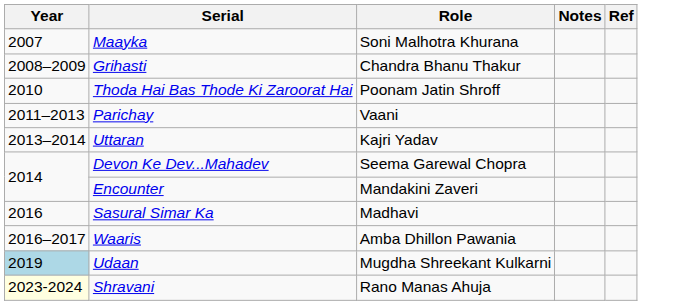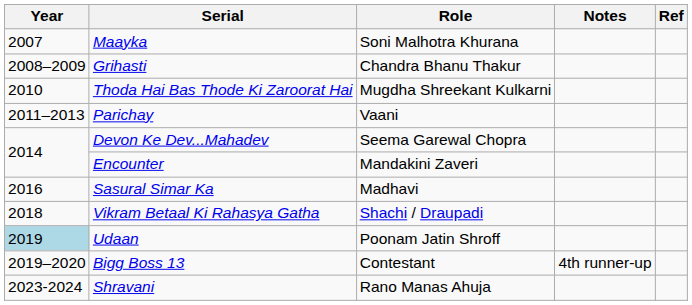Thoda Hai Bas Thode Ki Zaroorat Hai | Role: Poonam Jatin Shroff -> Mugdha Shreekant Kulkarni
- row: 2013–2014 | Uttaran | Kajri Yadav
- row: 2016–2017 | Waaris | Amba Dhillon Pawania
+ row: 2018 | Vikram Betaal Ki Rahasya Gatha | Shachi / Draupadi
Udaan | Role: Mugdha Shreekant Kulkarni -> Poonam Jatin Shroff
+ row: 2019–2020 | Bigg Boss 13 | Contestant | 4th runner-up
Shravani | Year: lightyellow background -> no background
